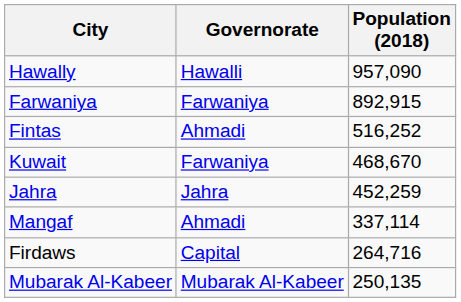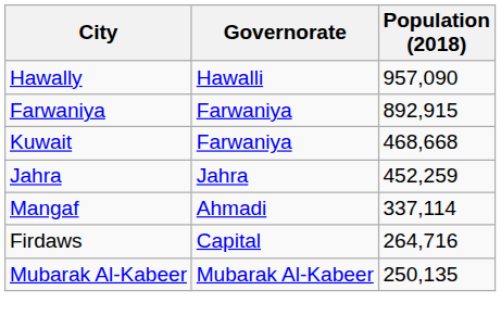- row: Fintas | Ahmadi | 516,252
Kuwait | Population (2018): 468,670 -> 468,668
